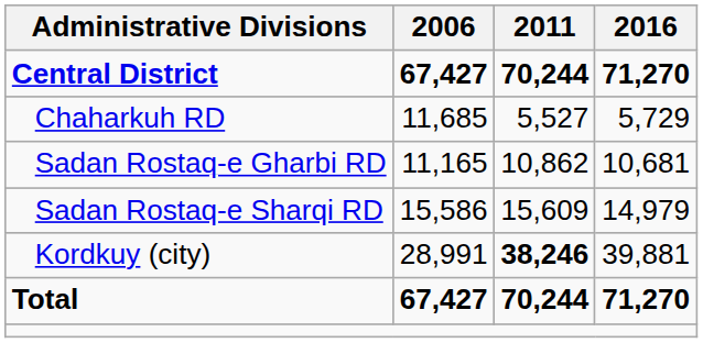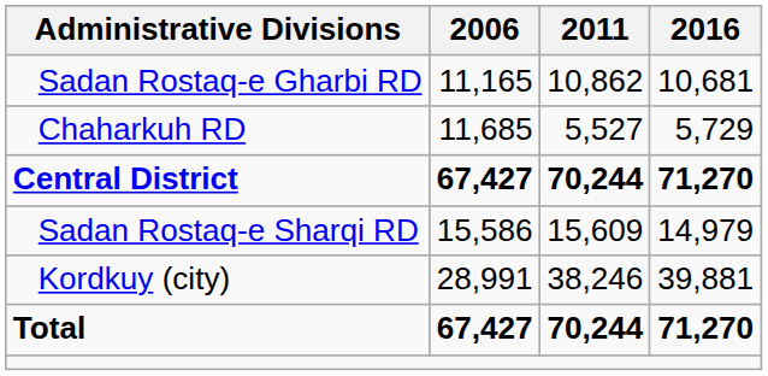rows swapped: Central District <-> Sadan Rostaq-e Gharbi RD
Kordkuy (city) | 2011: bold -> normal
